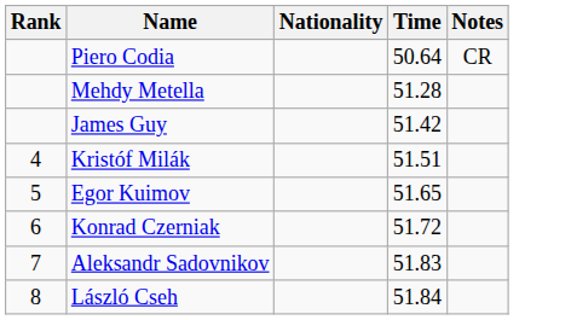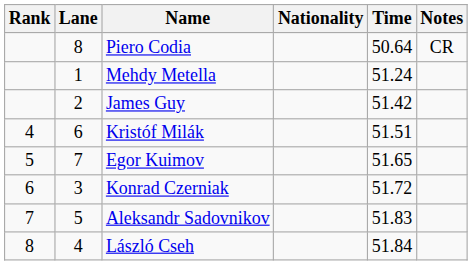+ column: Lane | 8 | 1 | 2 | 6 | 7 | 3 | 5 | 4
Mehdy Metella | Time: 51.28 -> 51.24
